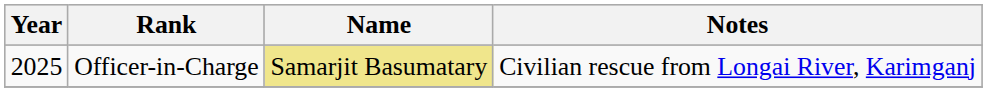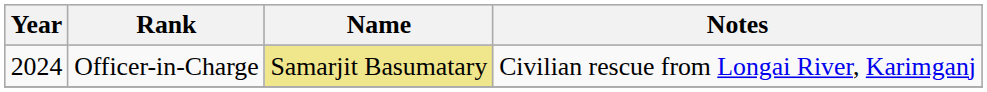Officer-in-Charge | Year: 2025 -> 2024
